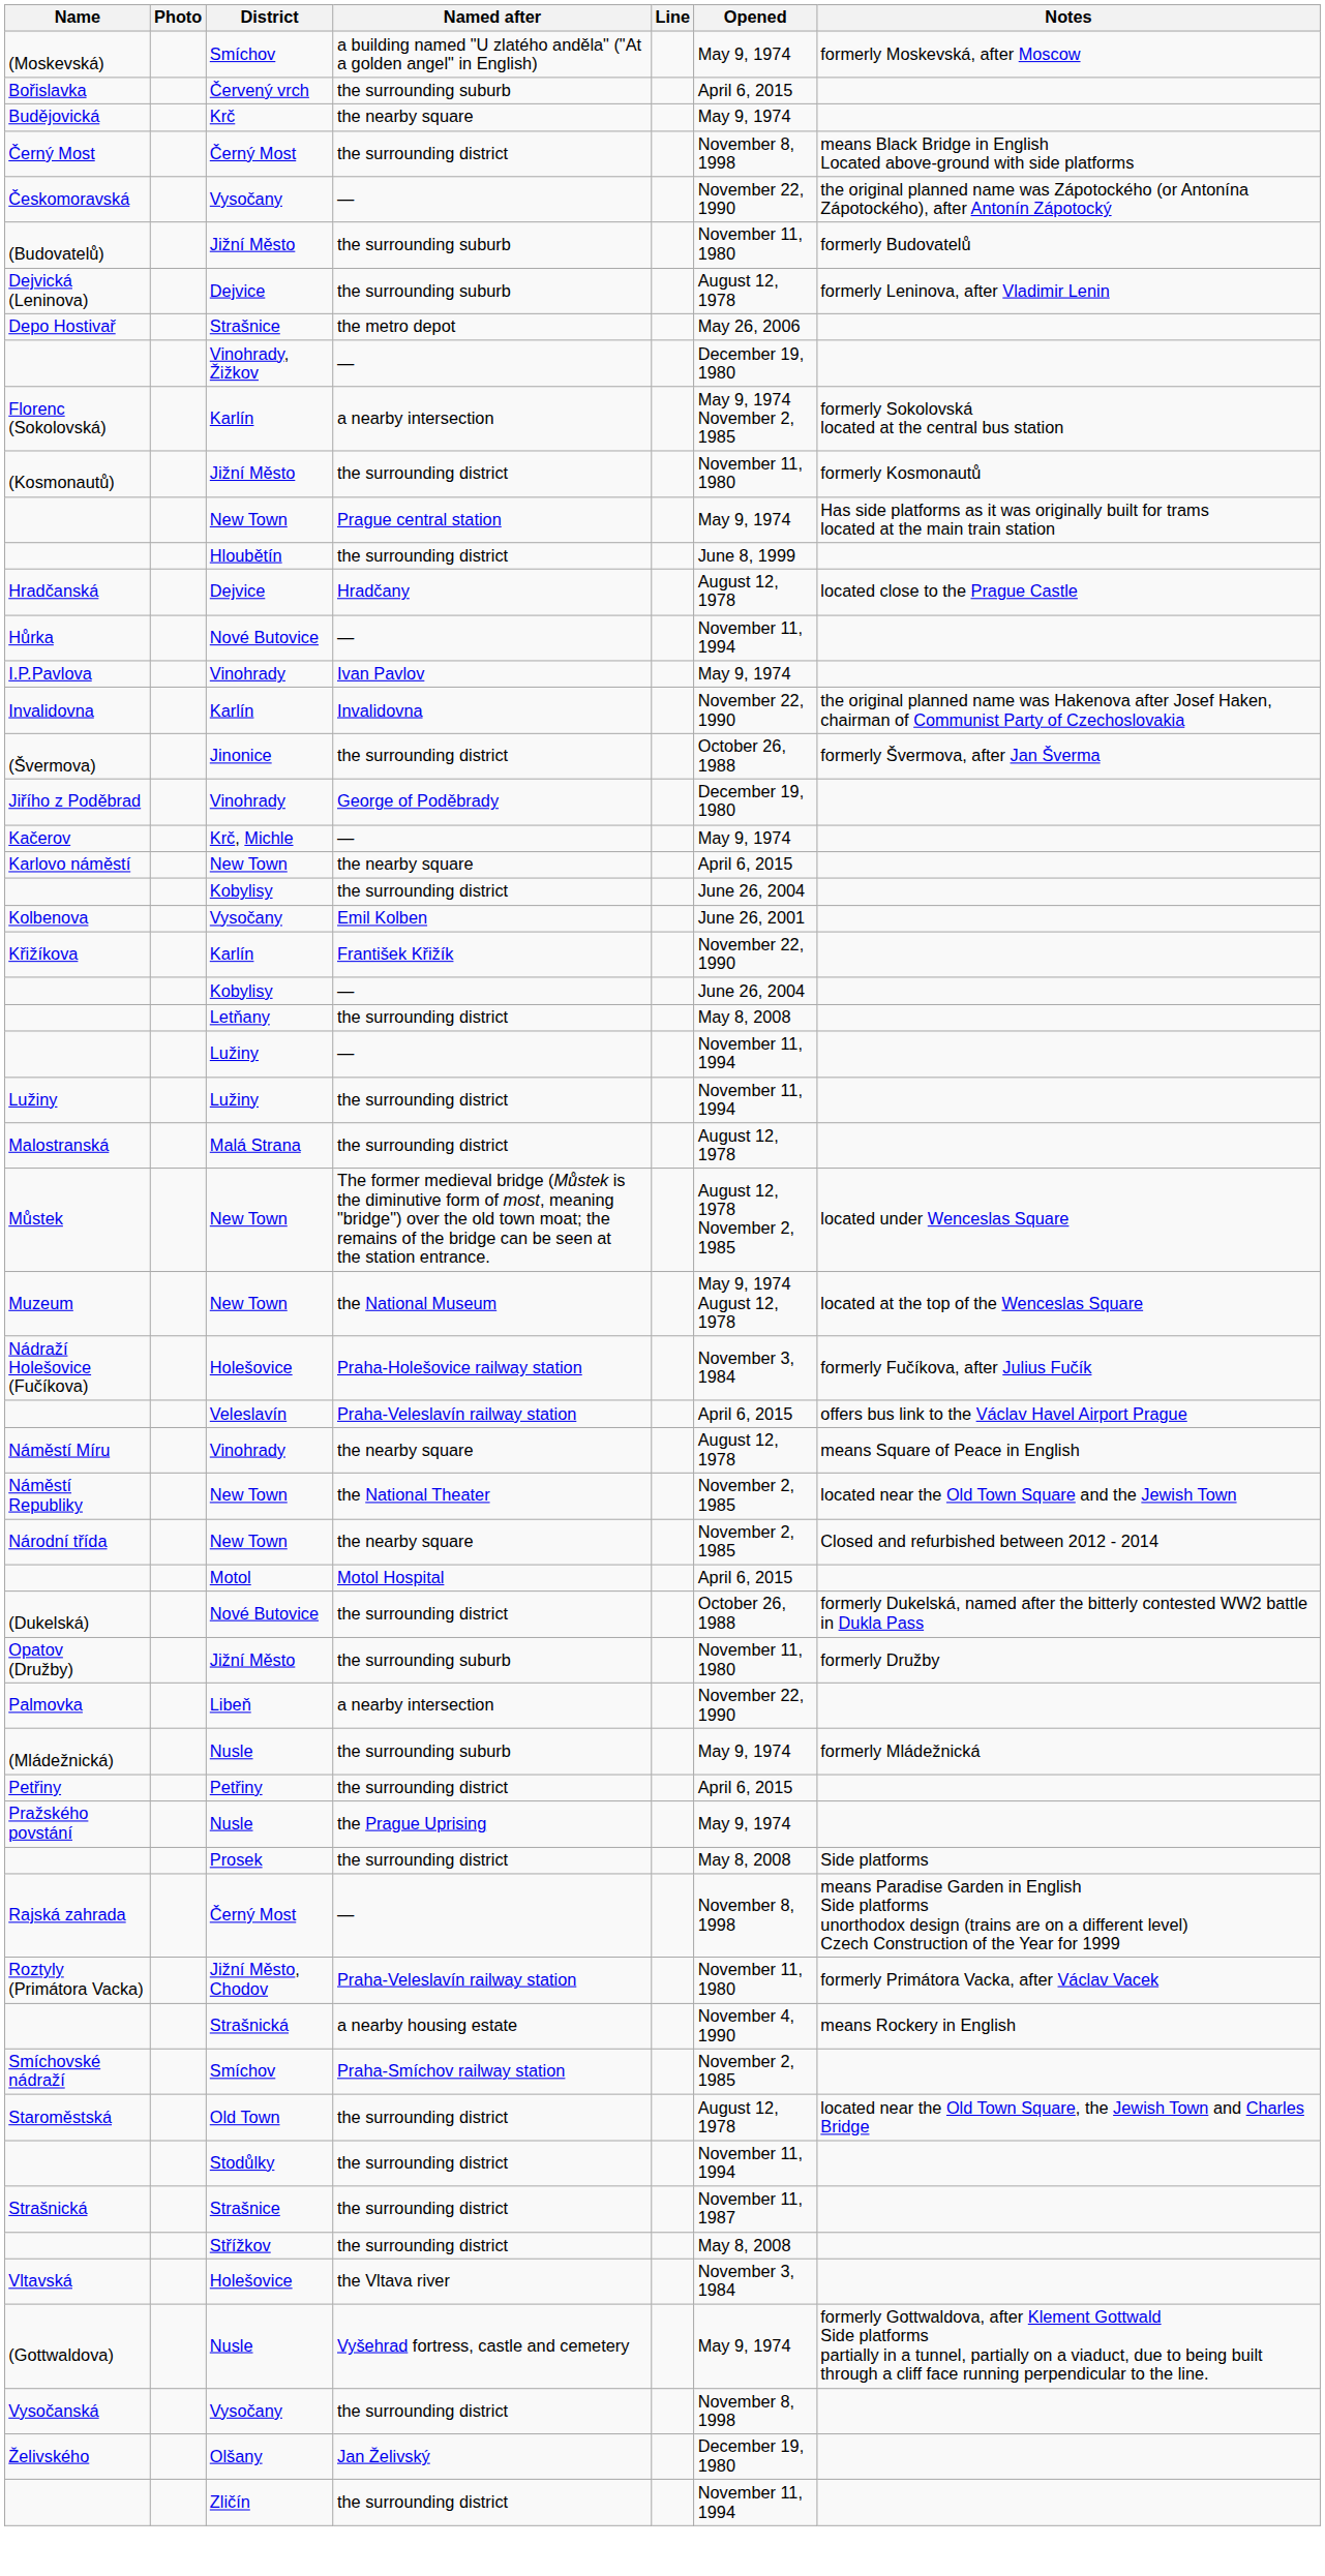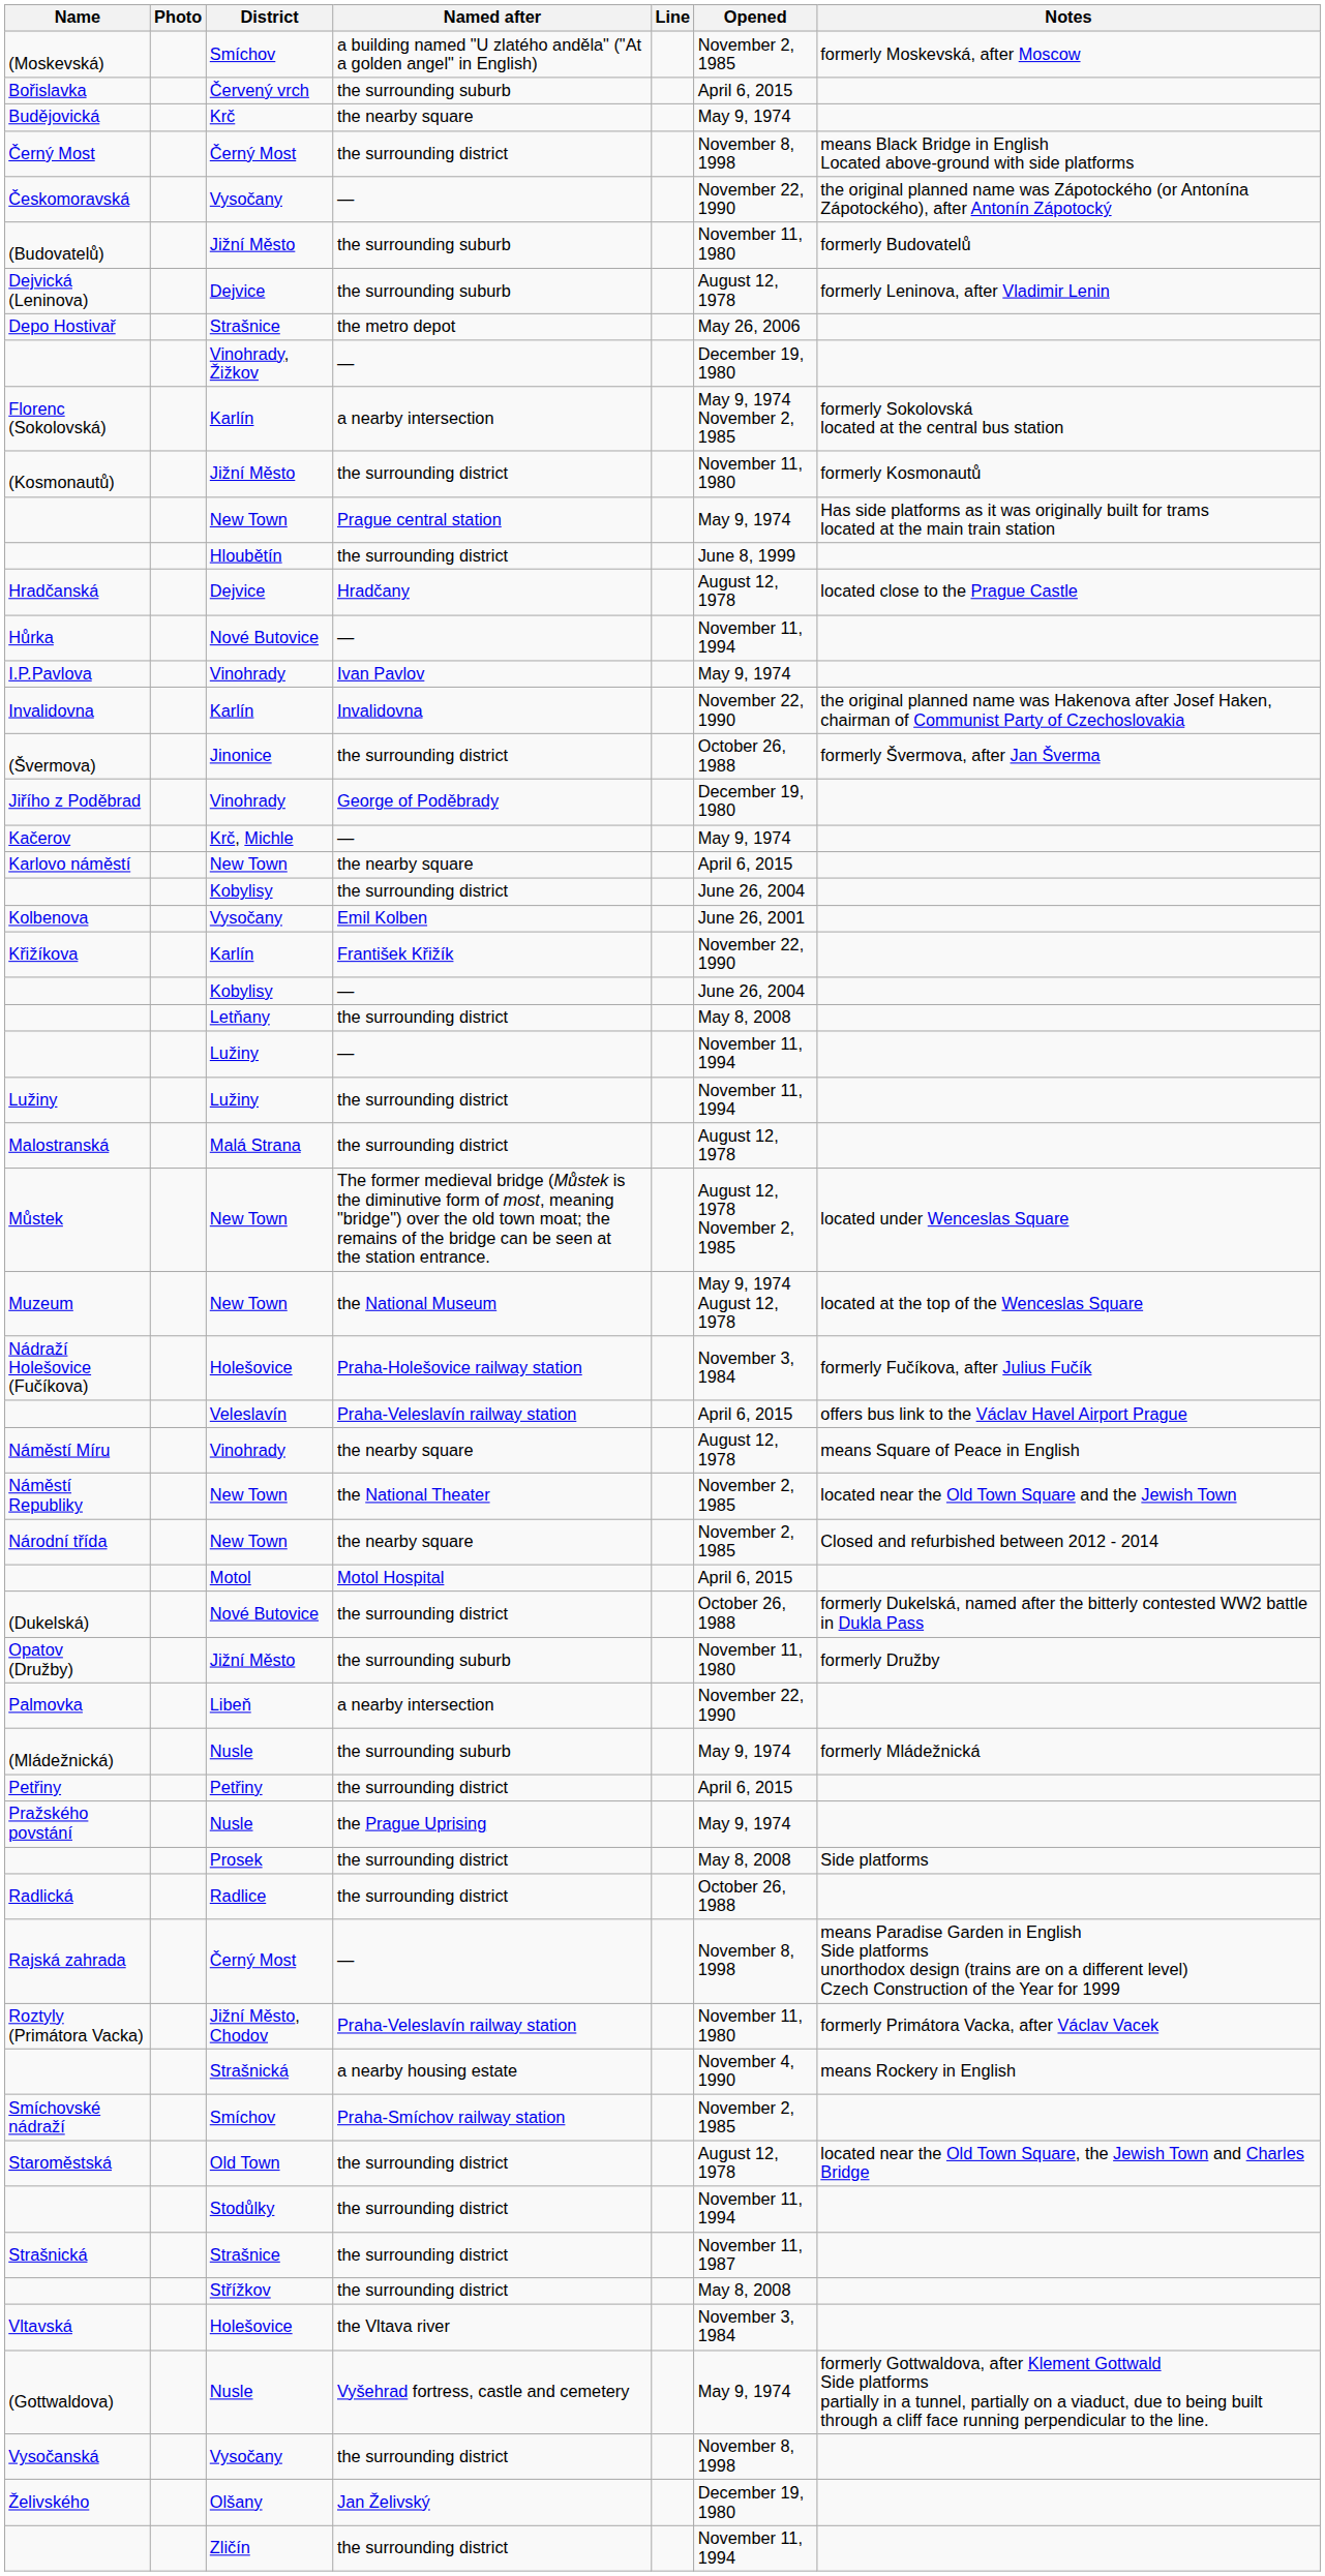(Moskevská) | Opened: May 9, 1974 -> November 2, 1985
+ row: Radlická | Radlice | the surrounding district | October 26, 1988
